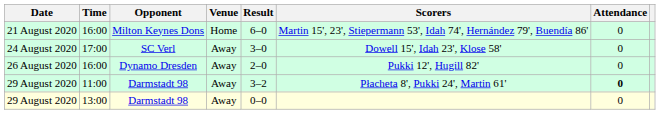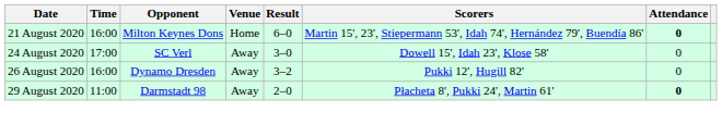21 August 2020 | Attendance: normal -> bold
26 August 2020 | Result: 2–0 -> 3–2
29 August 2020 / 11:00 | Result: 3–2 -> 2–0
- row: 29 August 2020 | 13:00 | Darmstadt 98 | Away | 0–0 | 0
